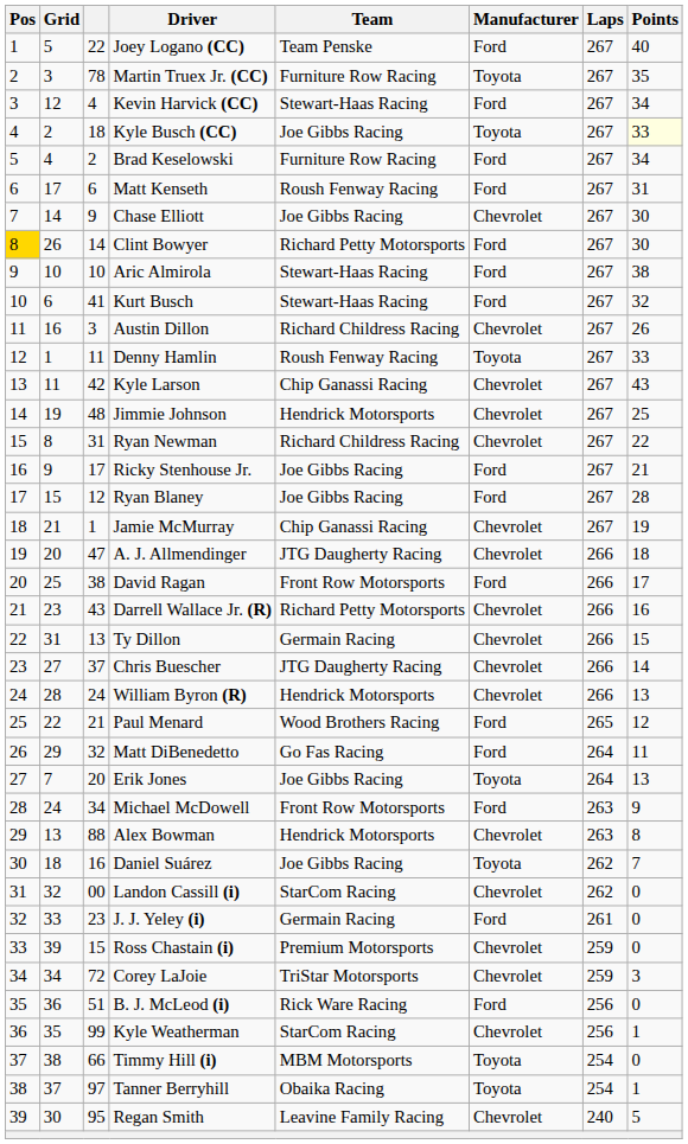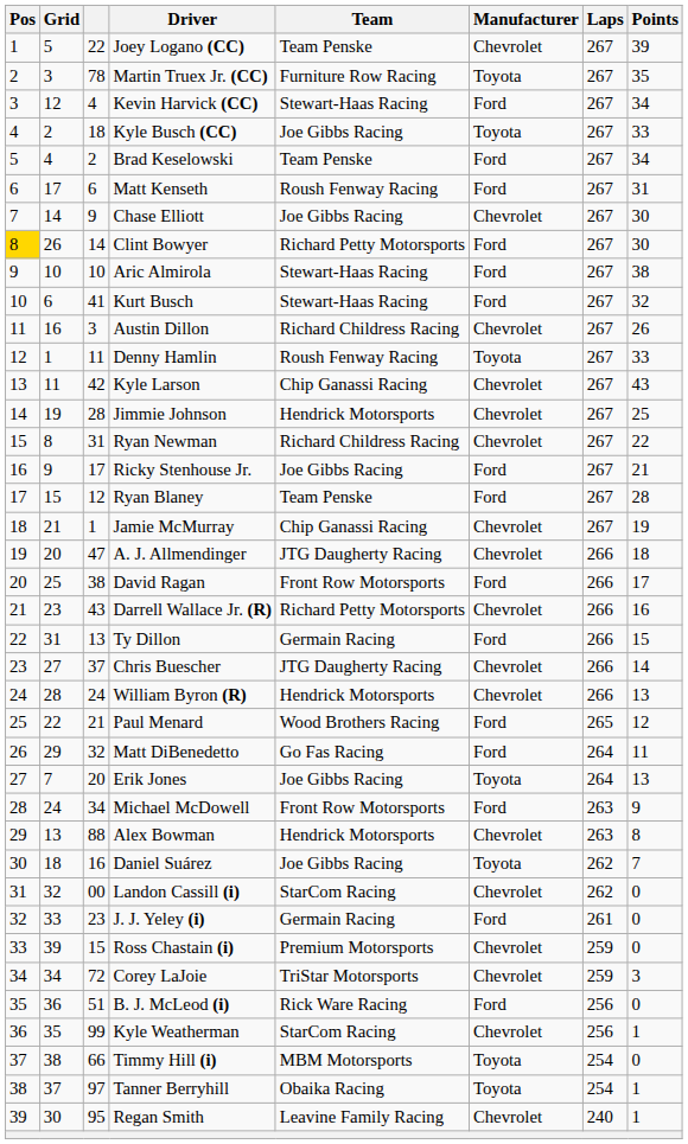Joey Logano (CC) | Manufacturer: Ford -> Chevrolet
Joey Logano (CC) | Points: 40 -> 39
Kyle Busch (CC) | Points: lightyellow background -> no background
Brad Keselowski | Team: Furniture Row Racing -> Team Penske
Jimmie Johnson | column 3: 48 -> 28
Ryan Blaney | Team: Joe Gibbs Racing -> Team Penske
Ty Dillon | Manufacturer: Chevrolet -> Ford
Regan Smith | Points: 5 -> 1
